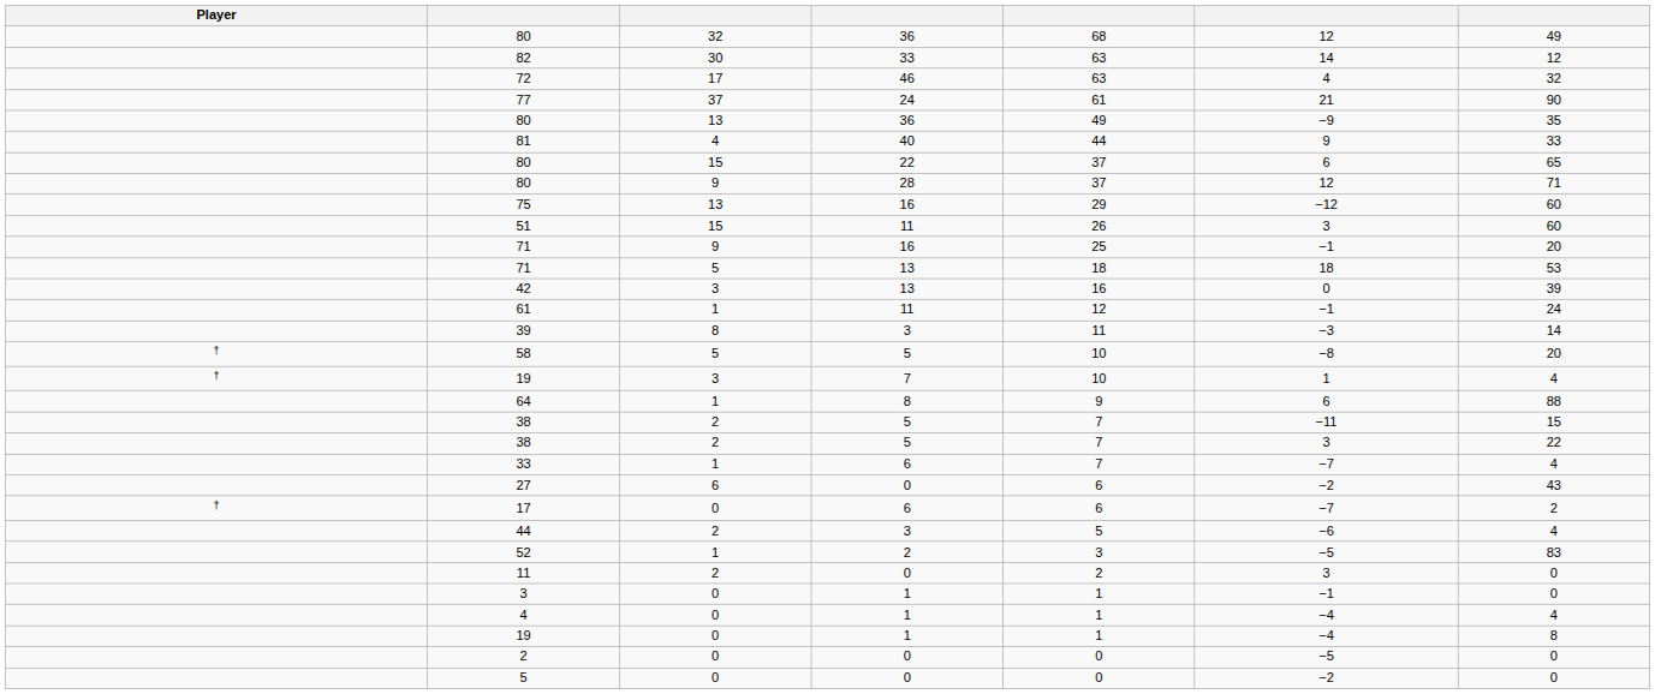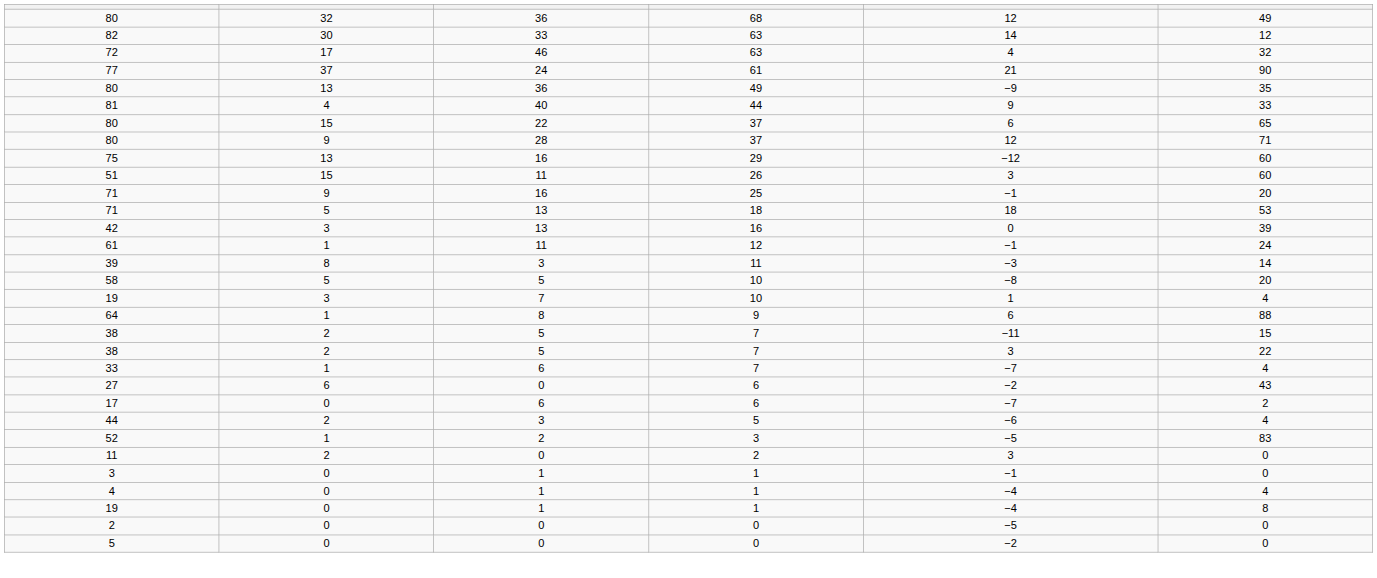- column: Player | † | † | †
